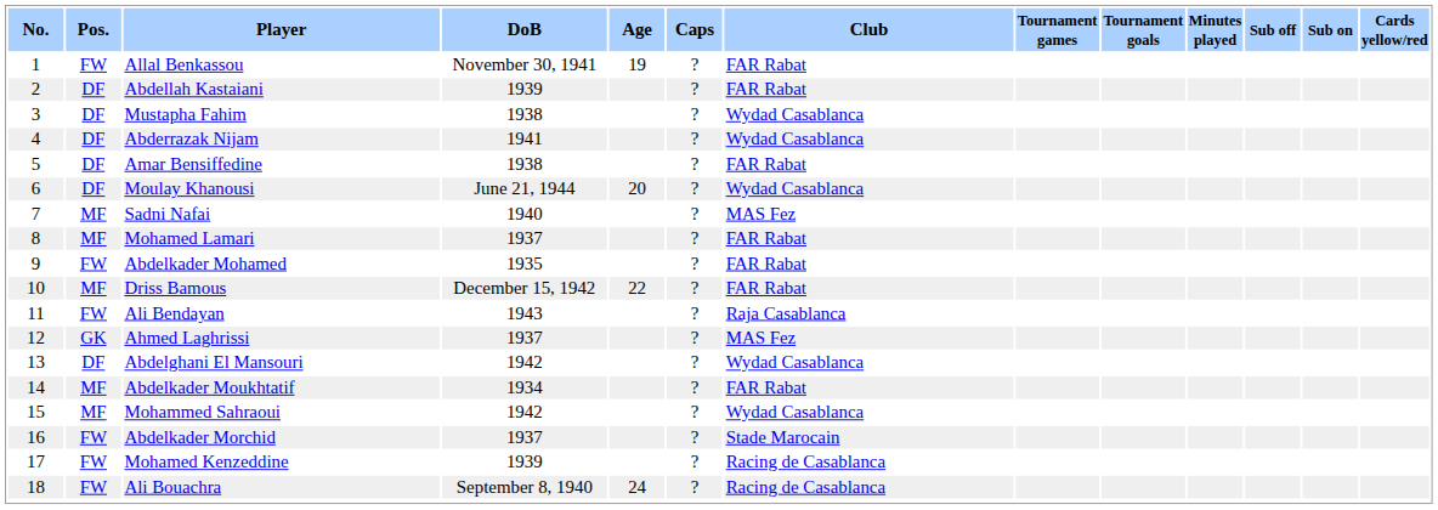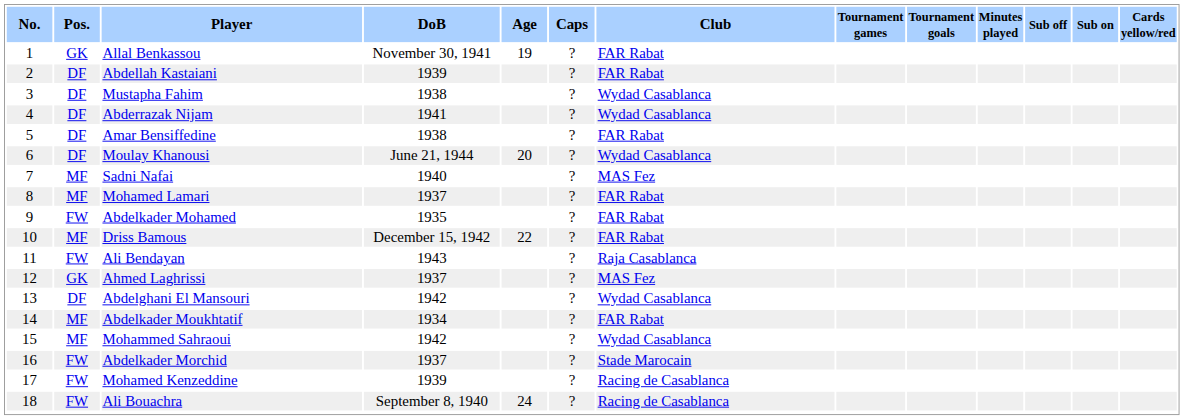Allal Benkassou | Pos.: FW -> GK
